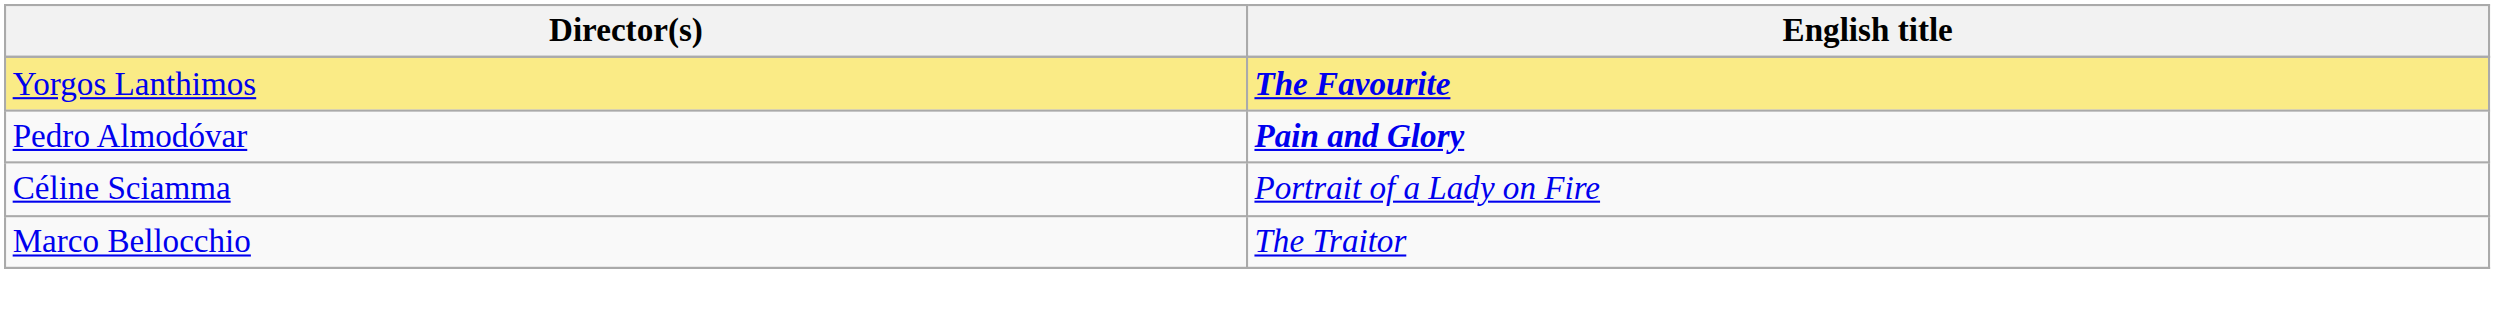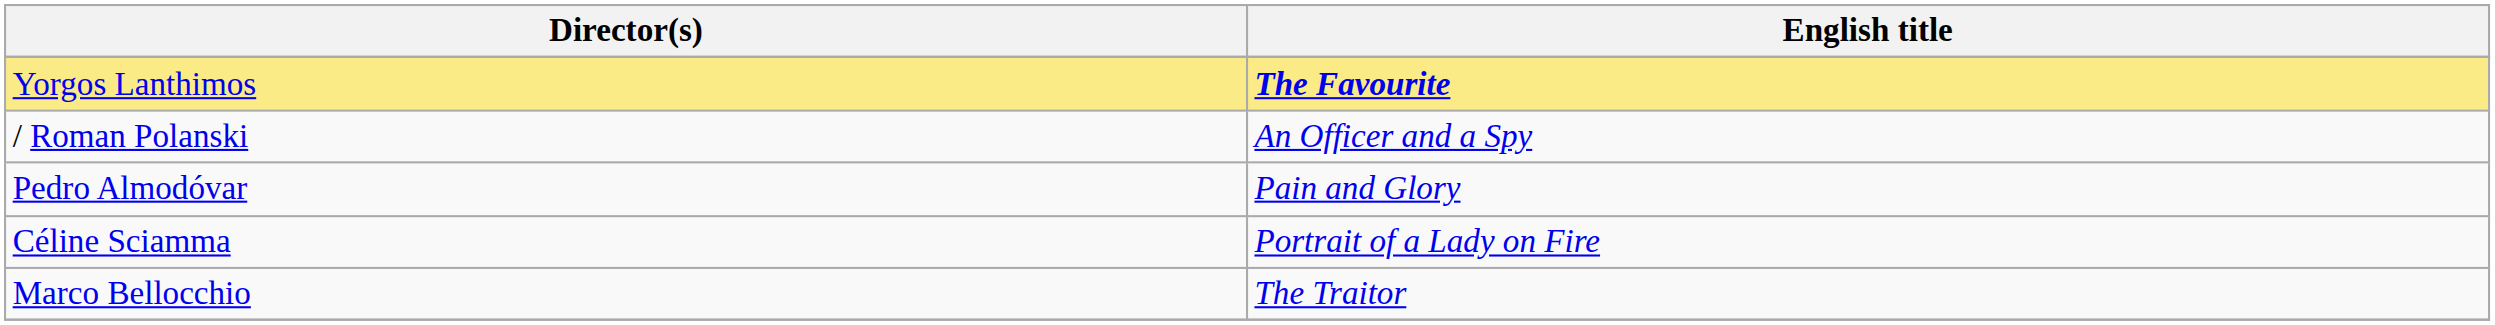+ row: / Roman Polanski | An Officer and a Spy
Pedro Almodóvar | English title: bold -> normal
